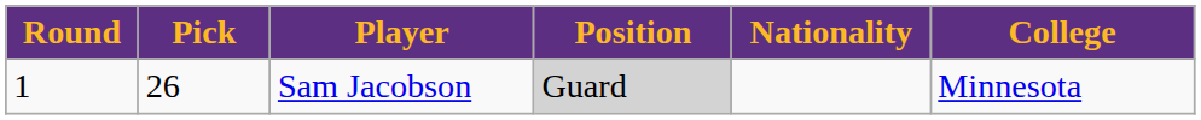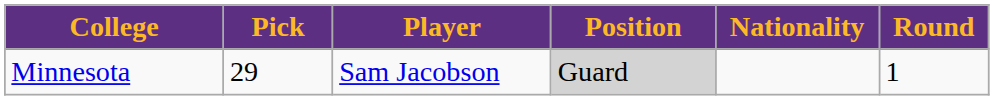columns swapped: Round <-> College
Sam Jacobson | Pick: 26 -> 29
